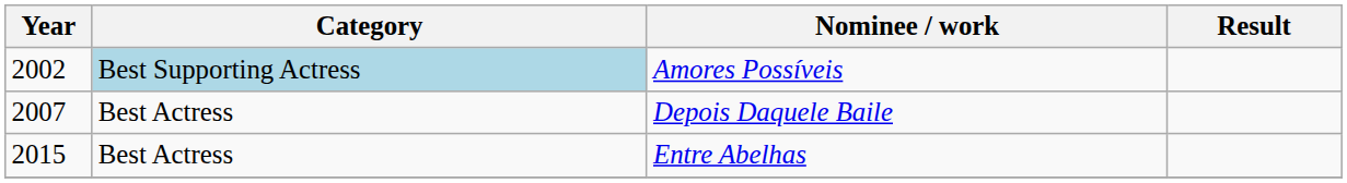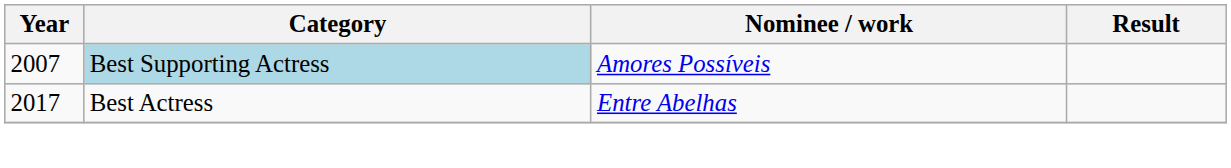Amores Possíveis | Year: 2002 -> 2007
- row: 2007 | Best Actress | Depois Daquele Baile
Entre Abelhas | Year: 2015 -> 2017
